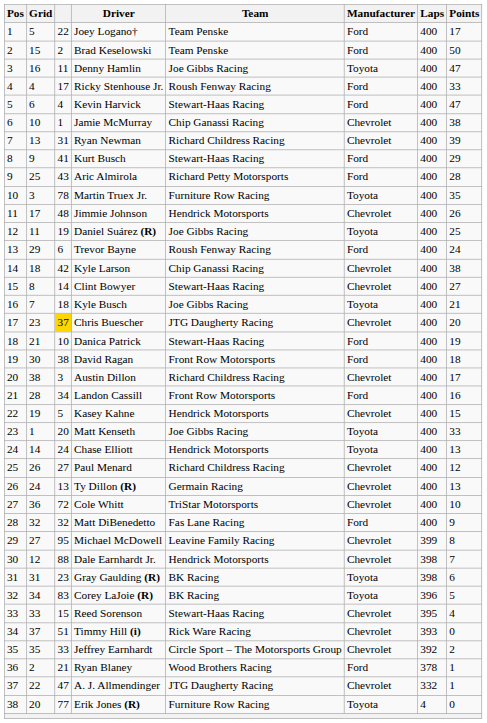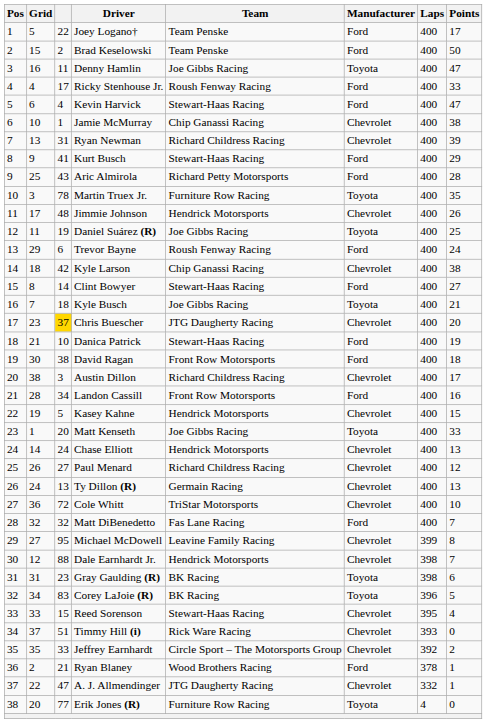Clint Bowyer | Manufacturer: Chevrolet -> Ford
Chase Elliott | Manufacturer: Toyota -> Chevrolet
Matt DiBenedetto | Points: 9 -> 7
